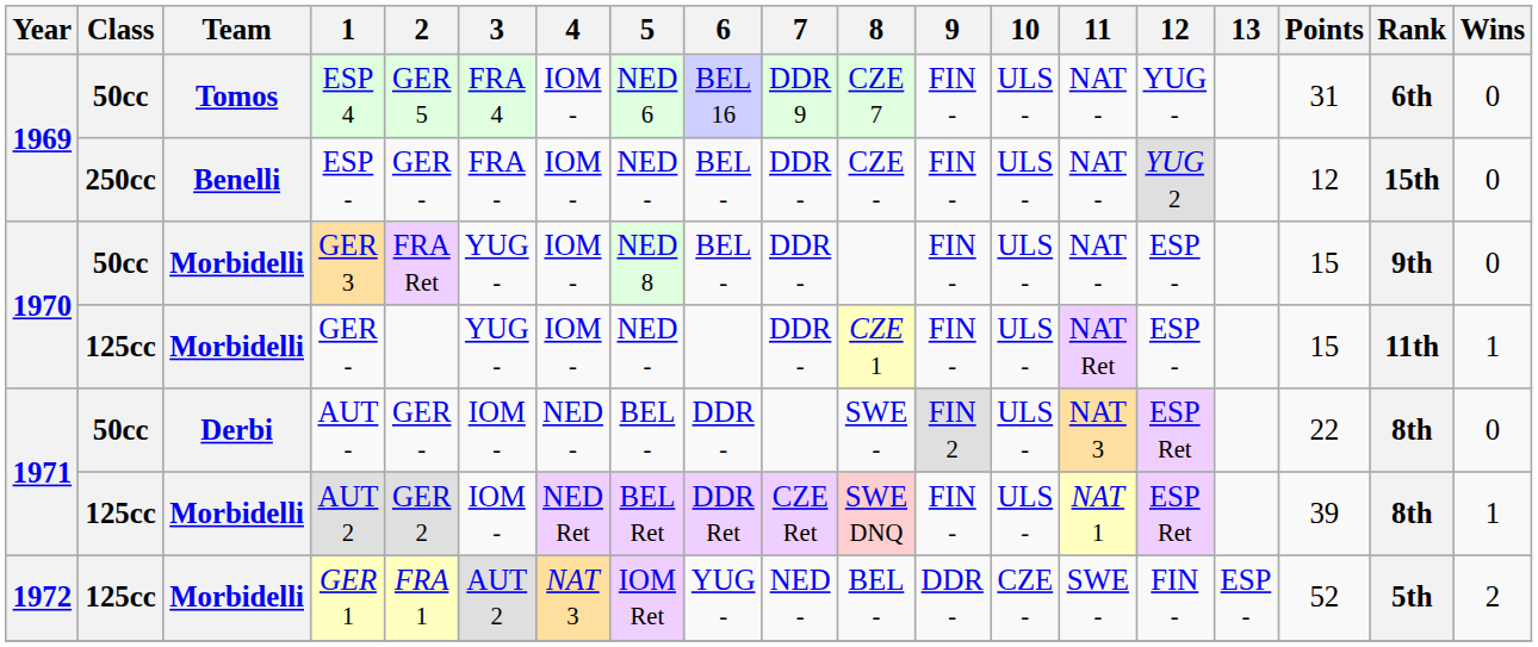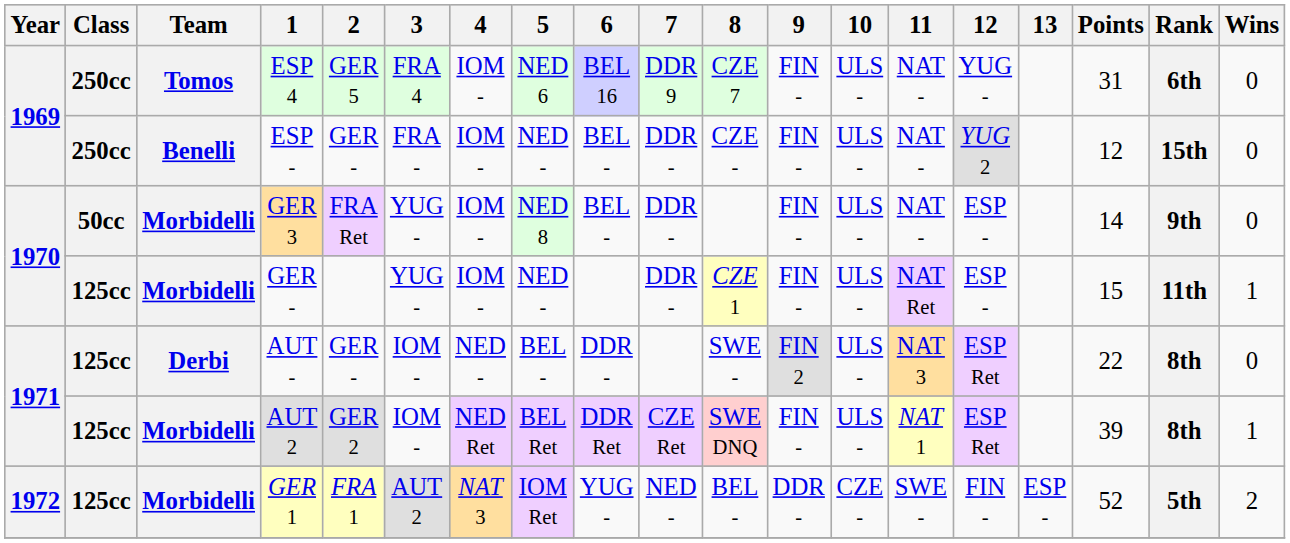ESP 4 | Class: 50cc -> 250cc
GER 3 | Points: 15 -> 14
AUT - | Class: 50cc -> 125cc
